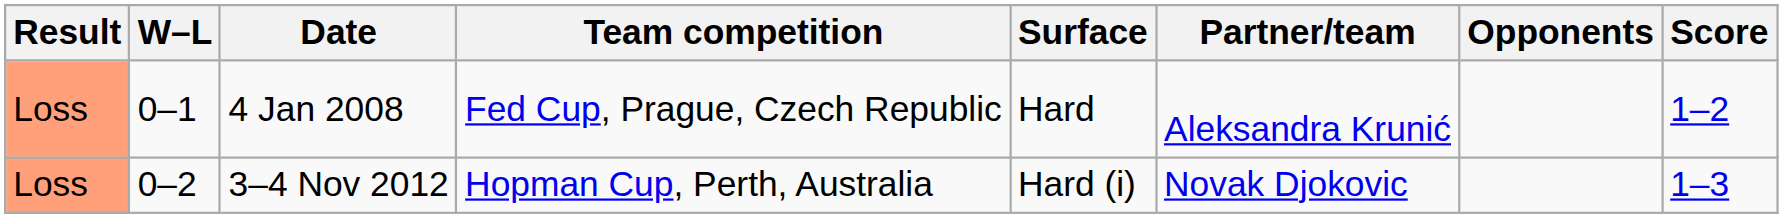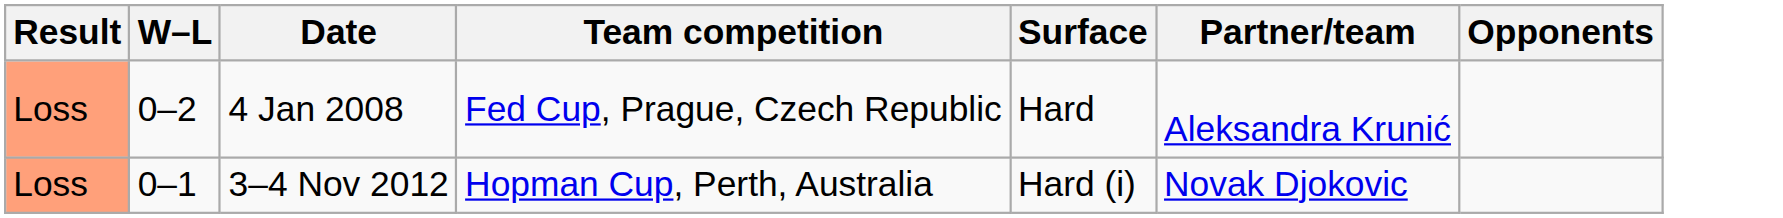- column: Score | 1–2 | 1–3
4 Jan 2008 | W–L: 0–1 -> 0–2
3–4 Nov 2012 | W–L: 0–2 -> 0–1
